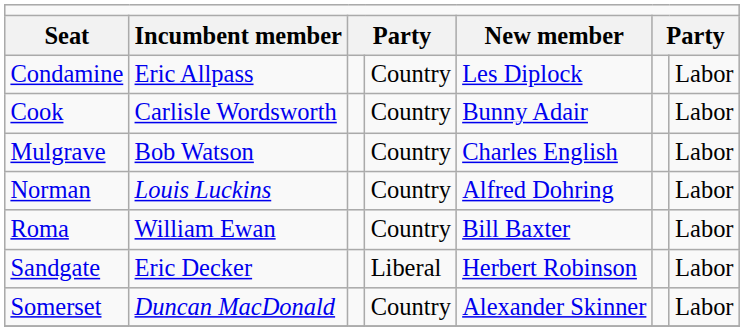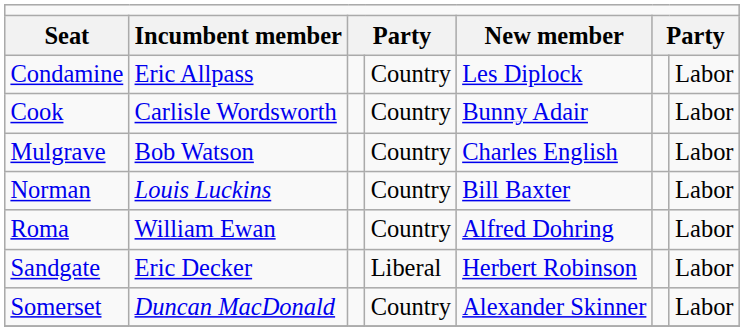Norman | column 5: Alfred Dohring -> Bill Baxter
Roma | column 5: Bill Baxter -> Alfred Dohring
